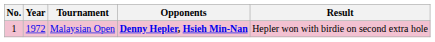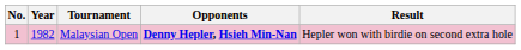Malaysian Open | Year: 1972 -> 1982
